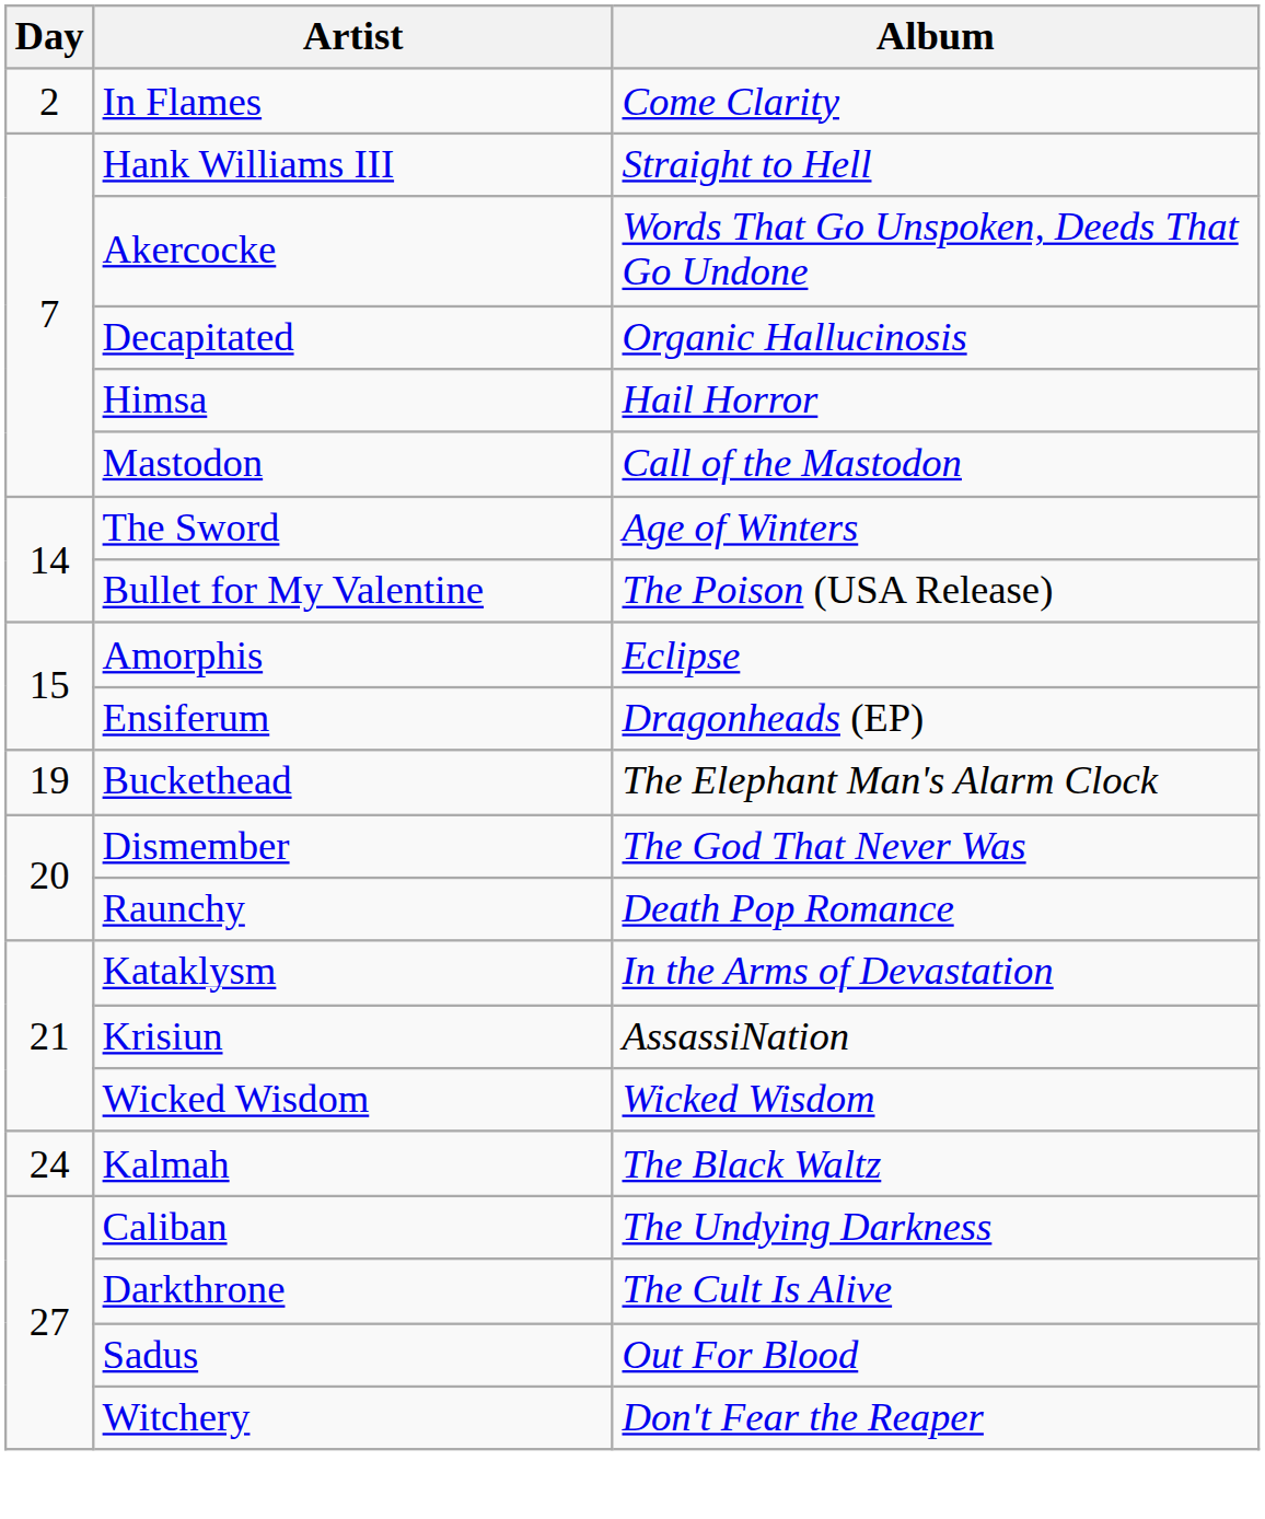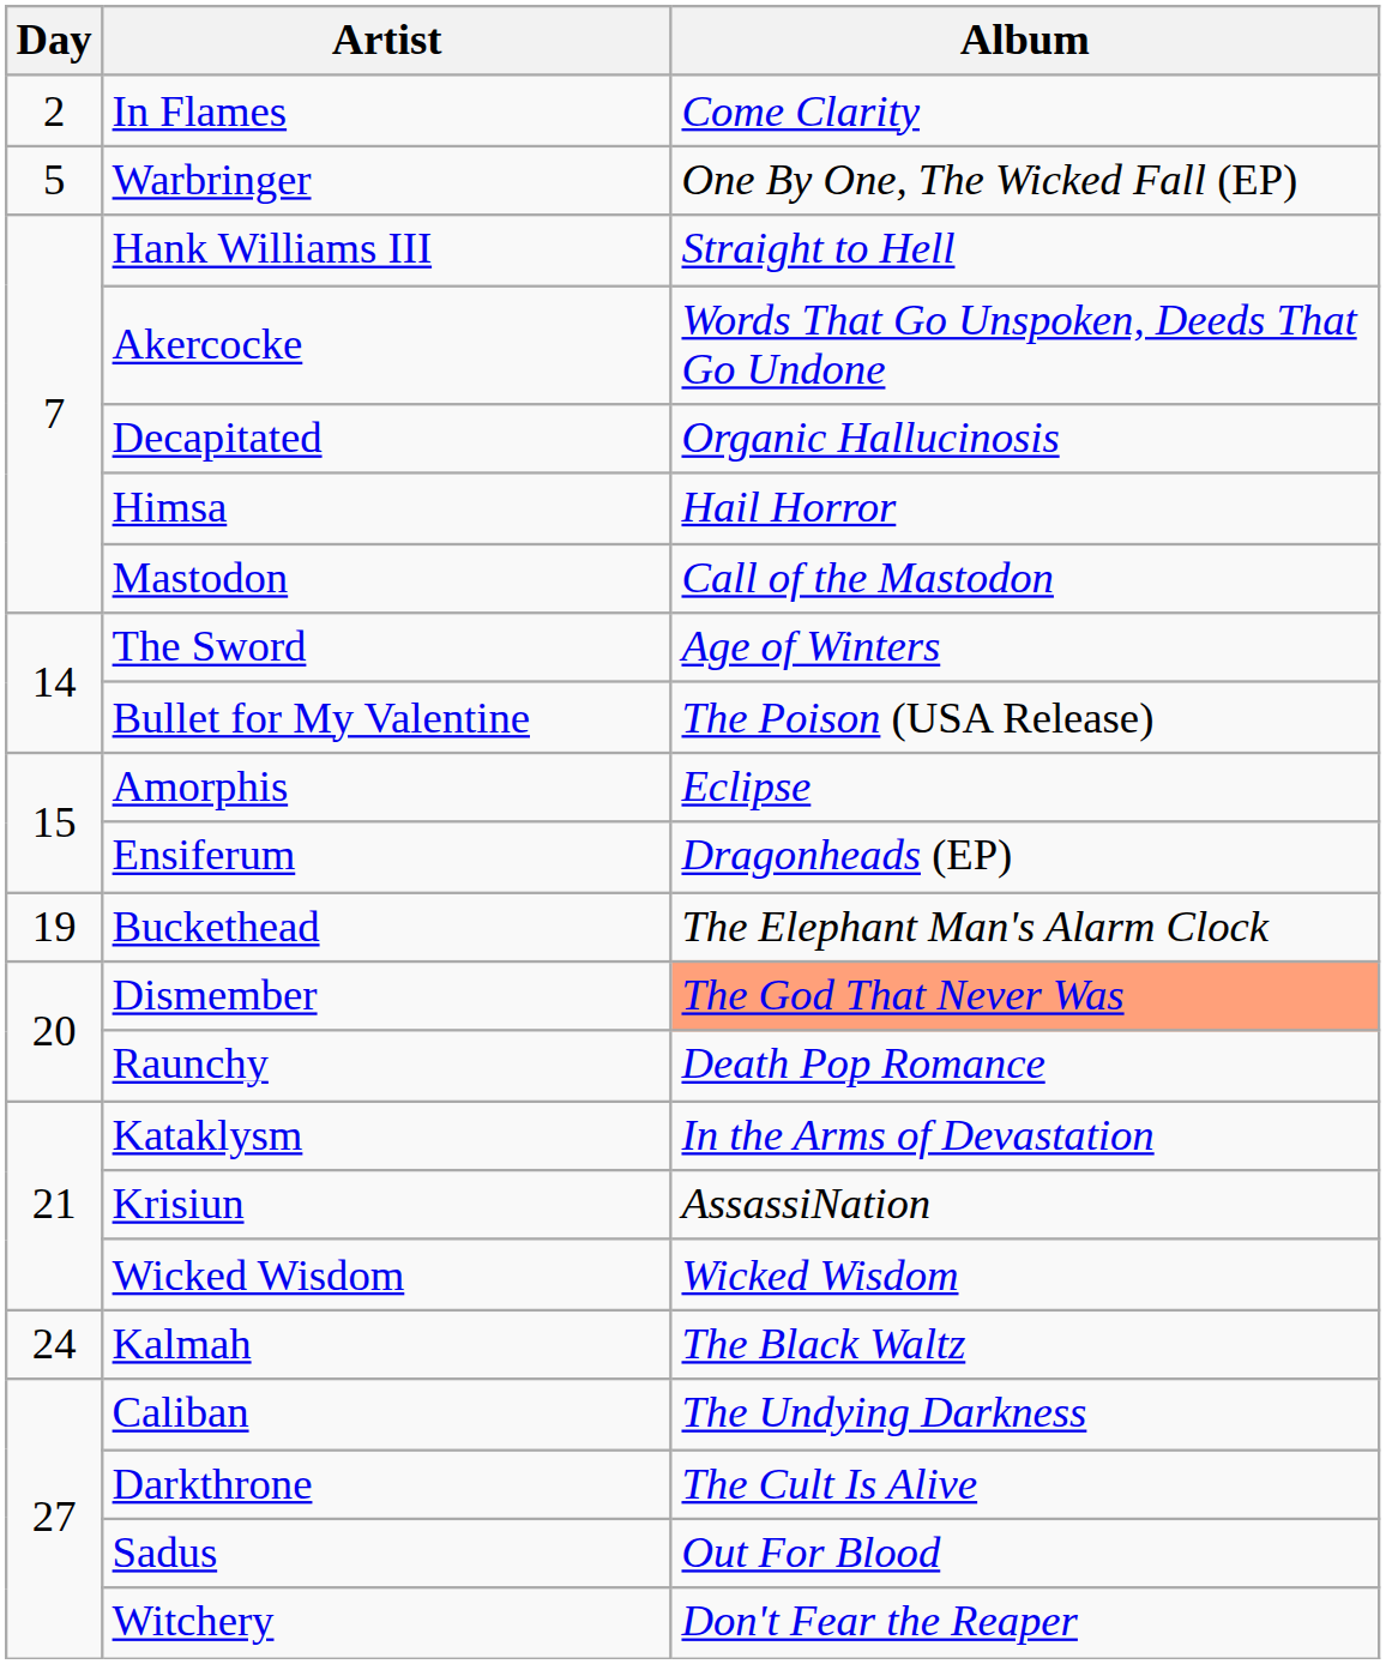+ row: 5 | Warbringer | One By One, The Wicked Fall (EP)
Dismember | Album: no background -> lightsalmon background
